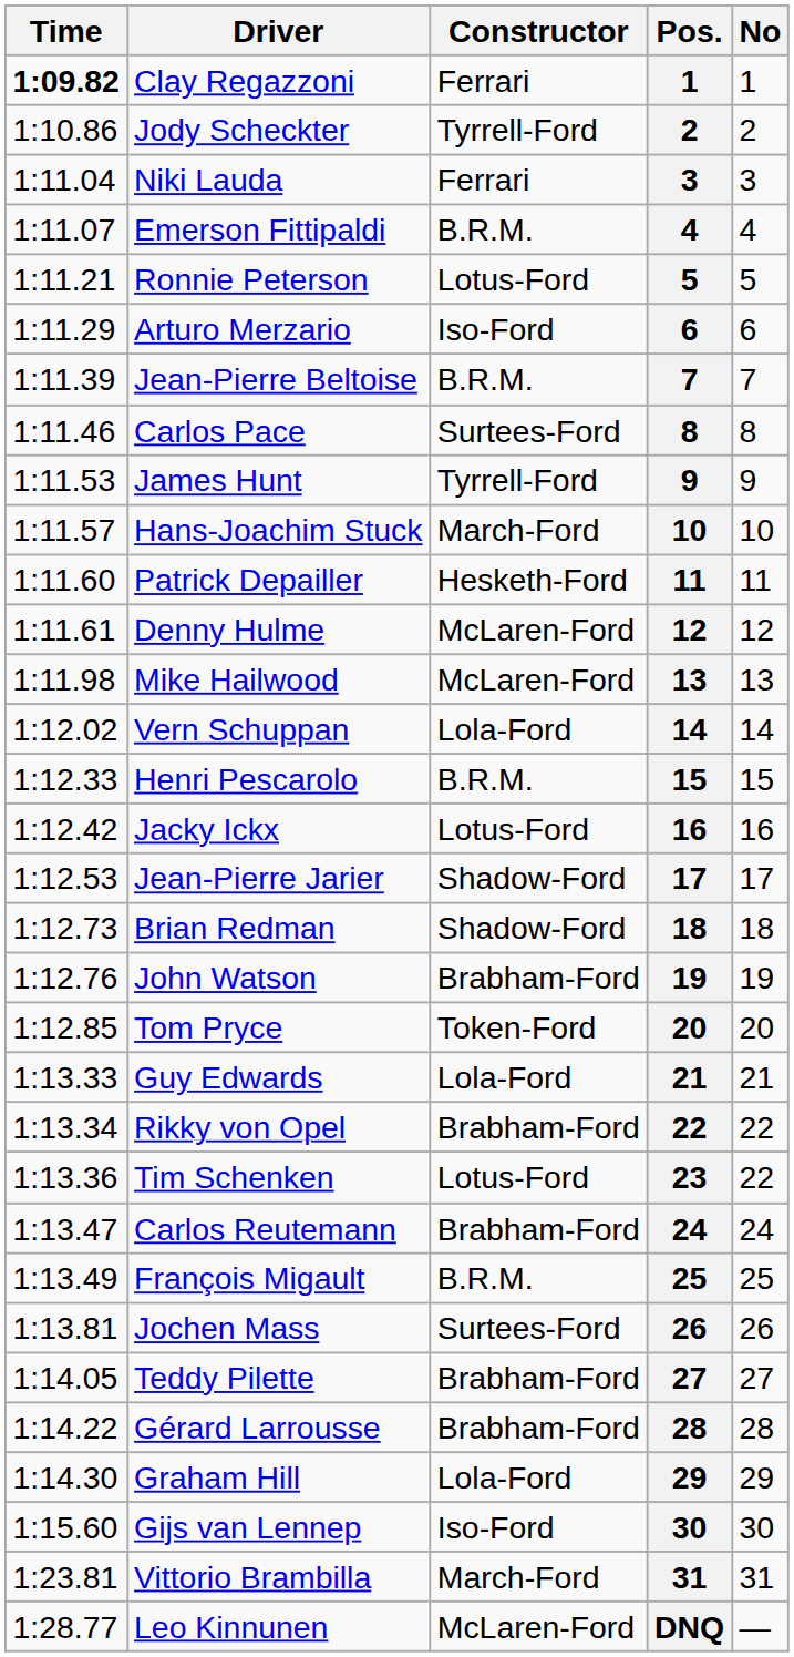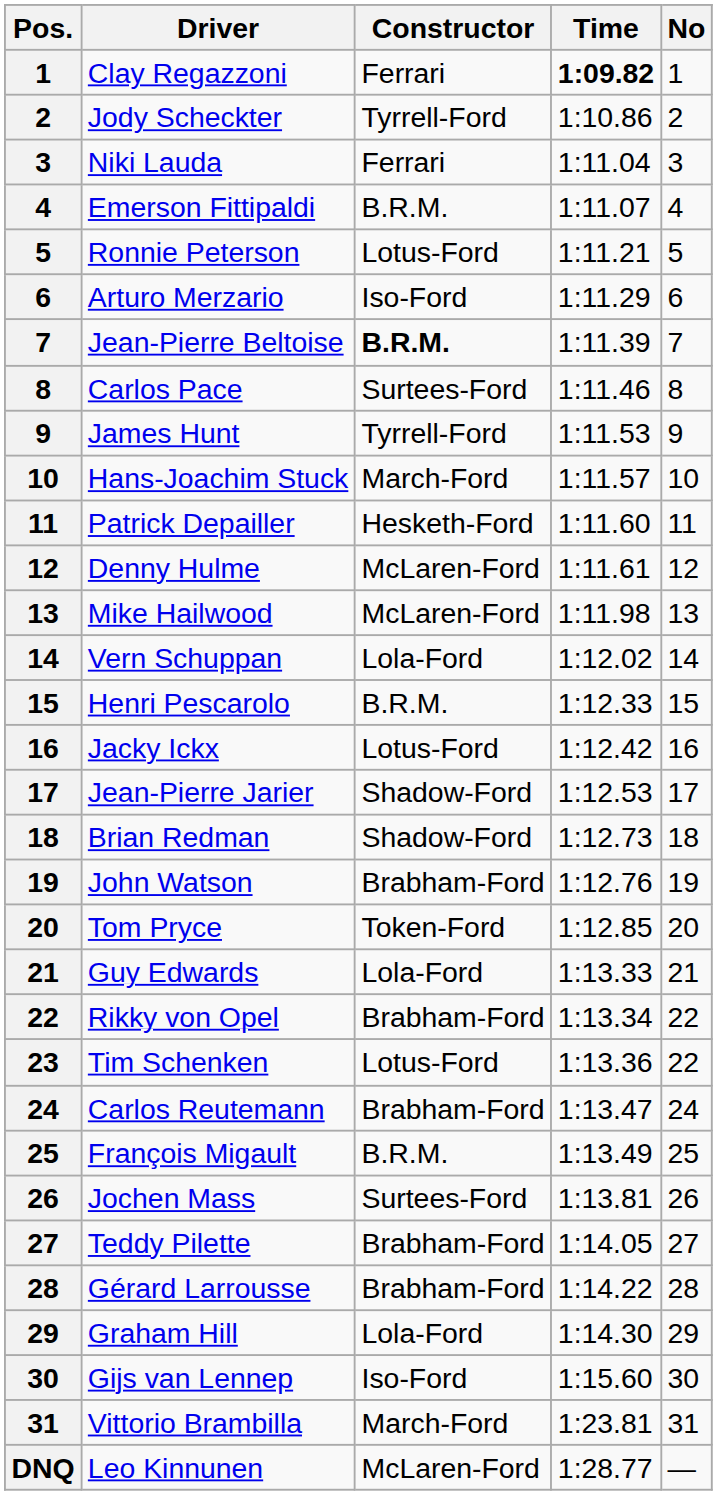columns swapped: Pos. <-> Time
Jean-Pierre Beltoise | Constructor: normal -> bold
